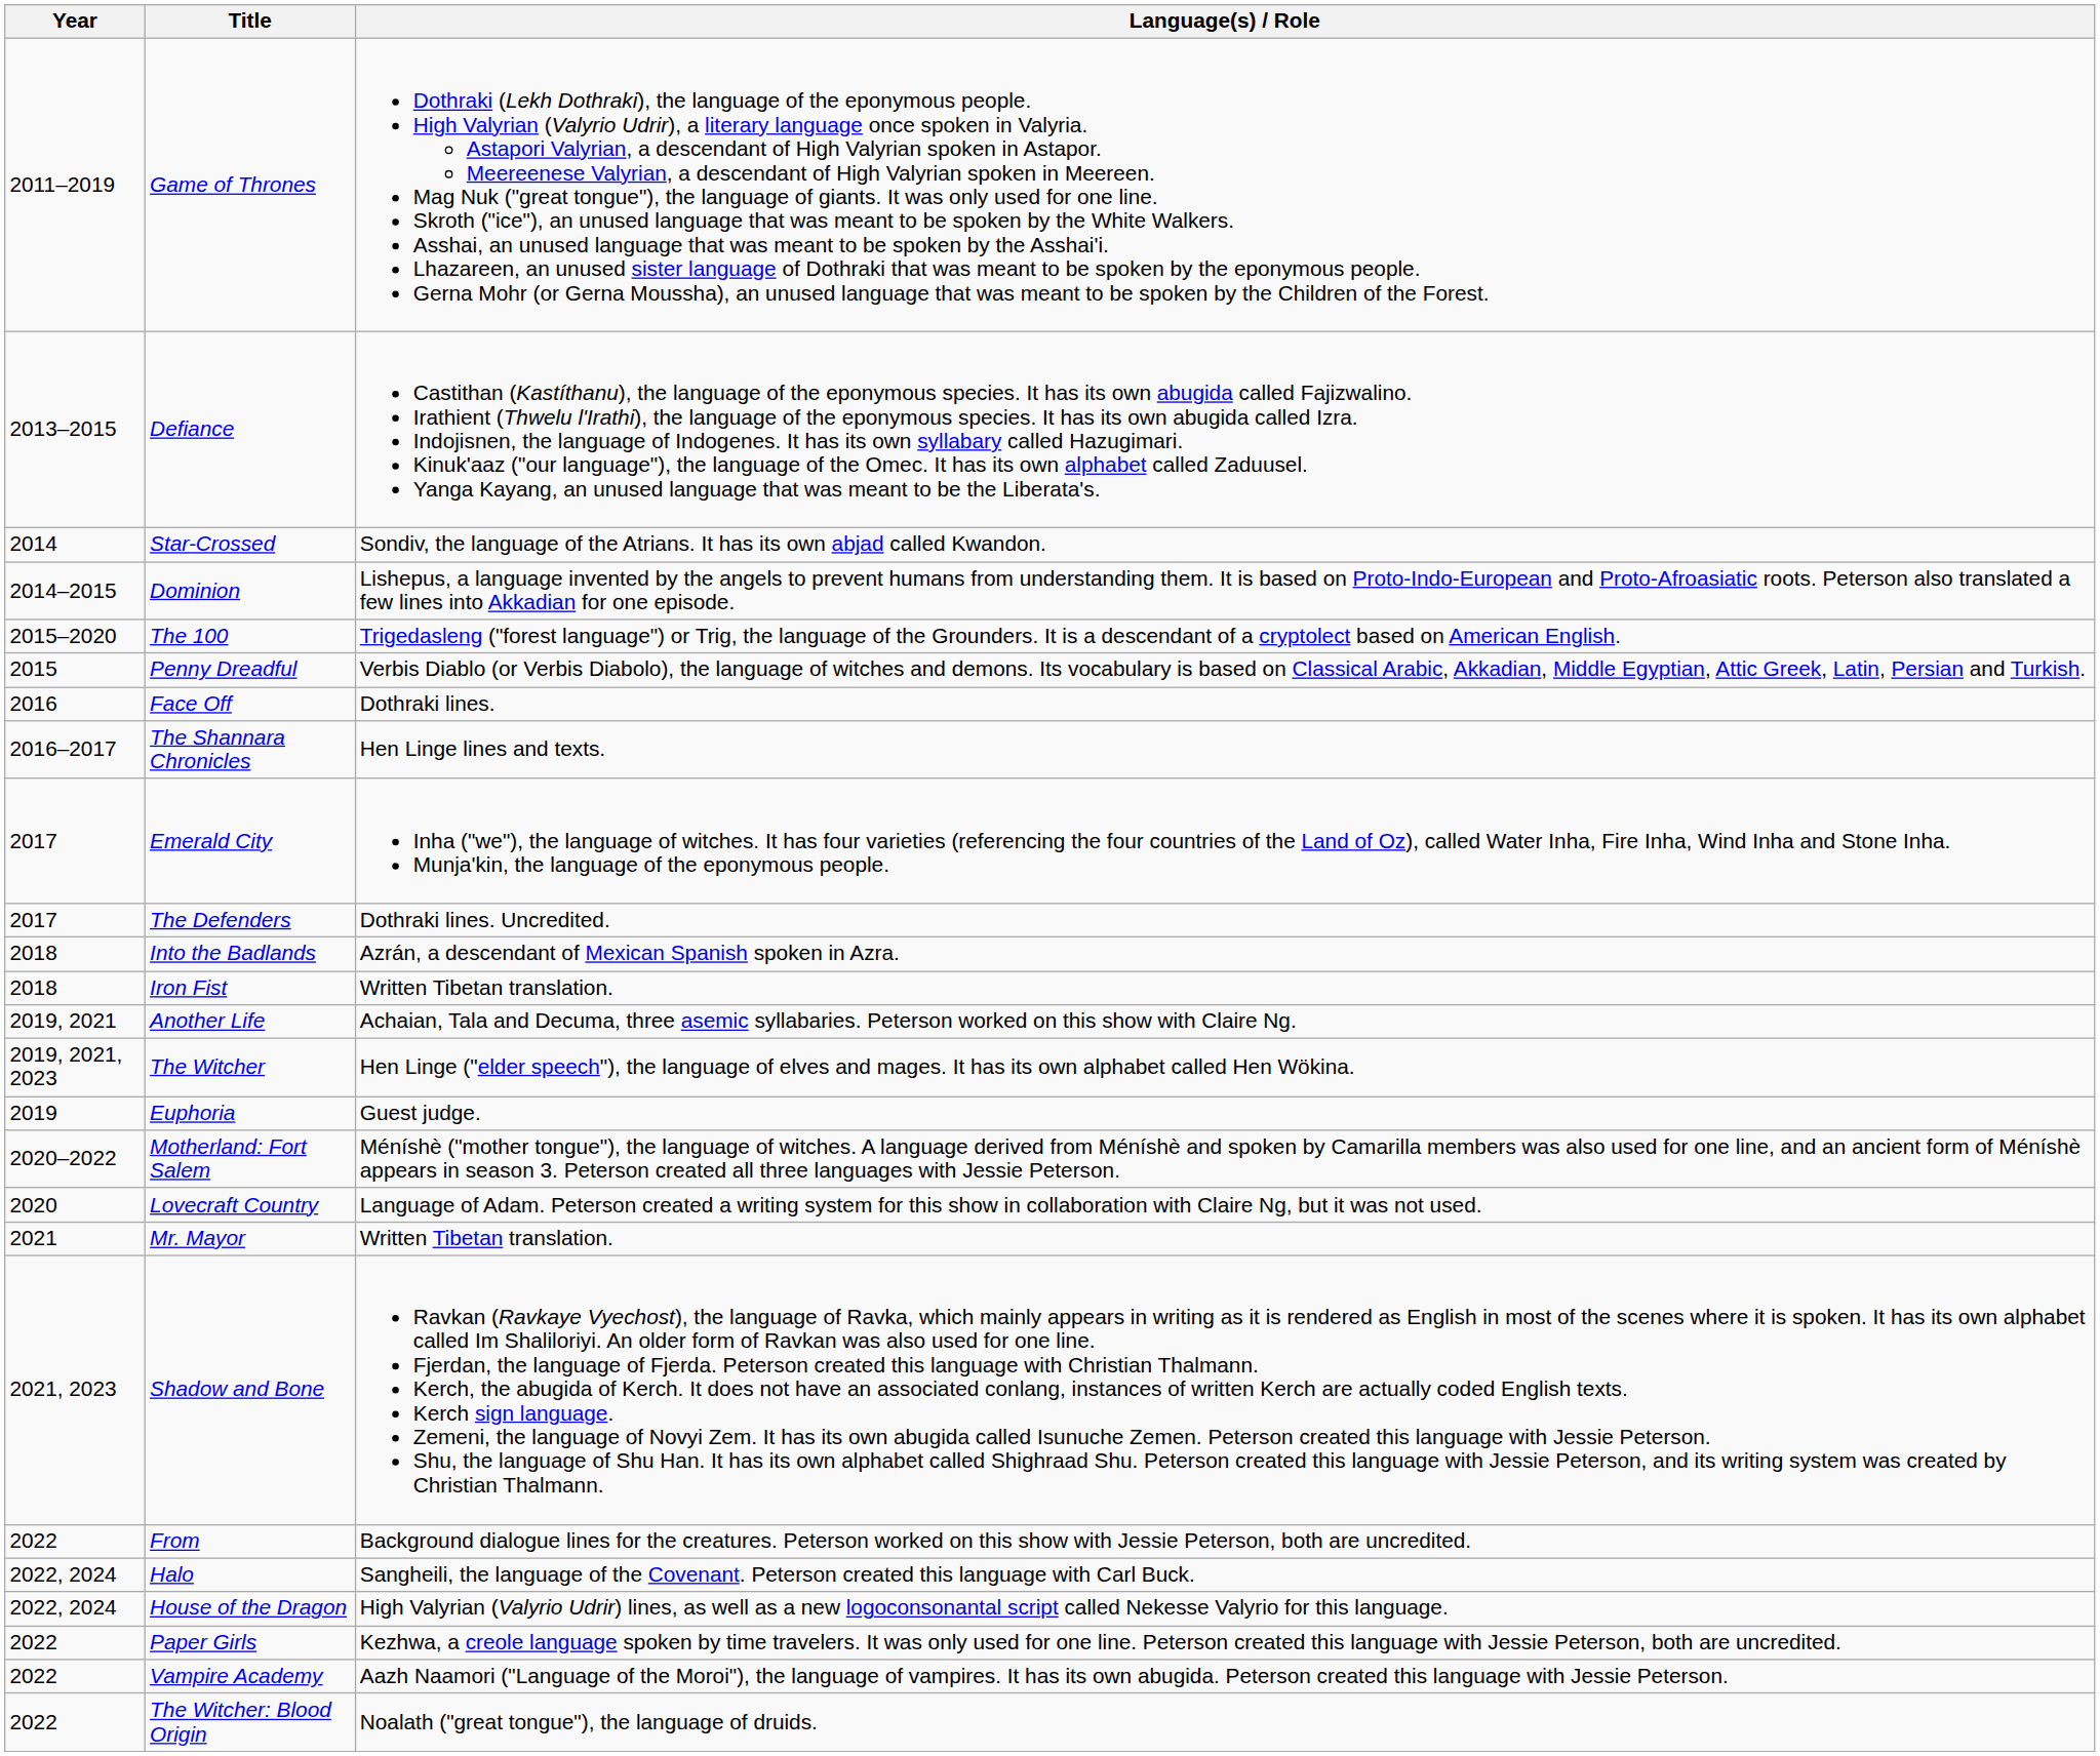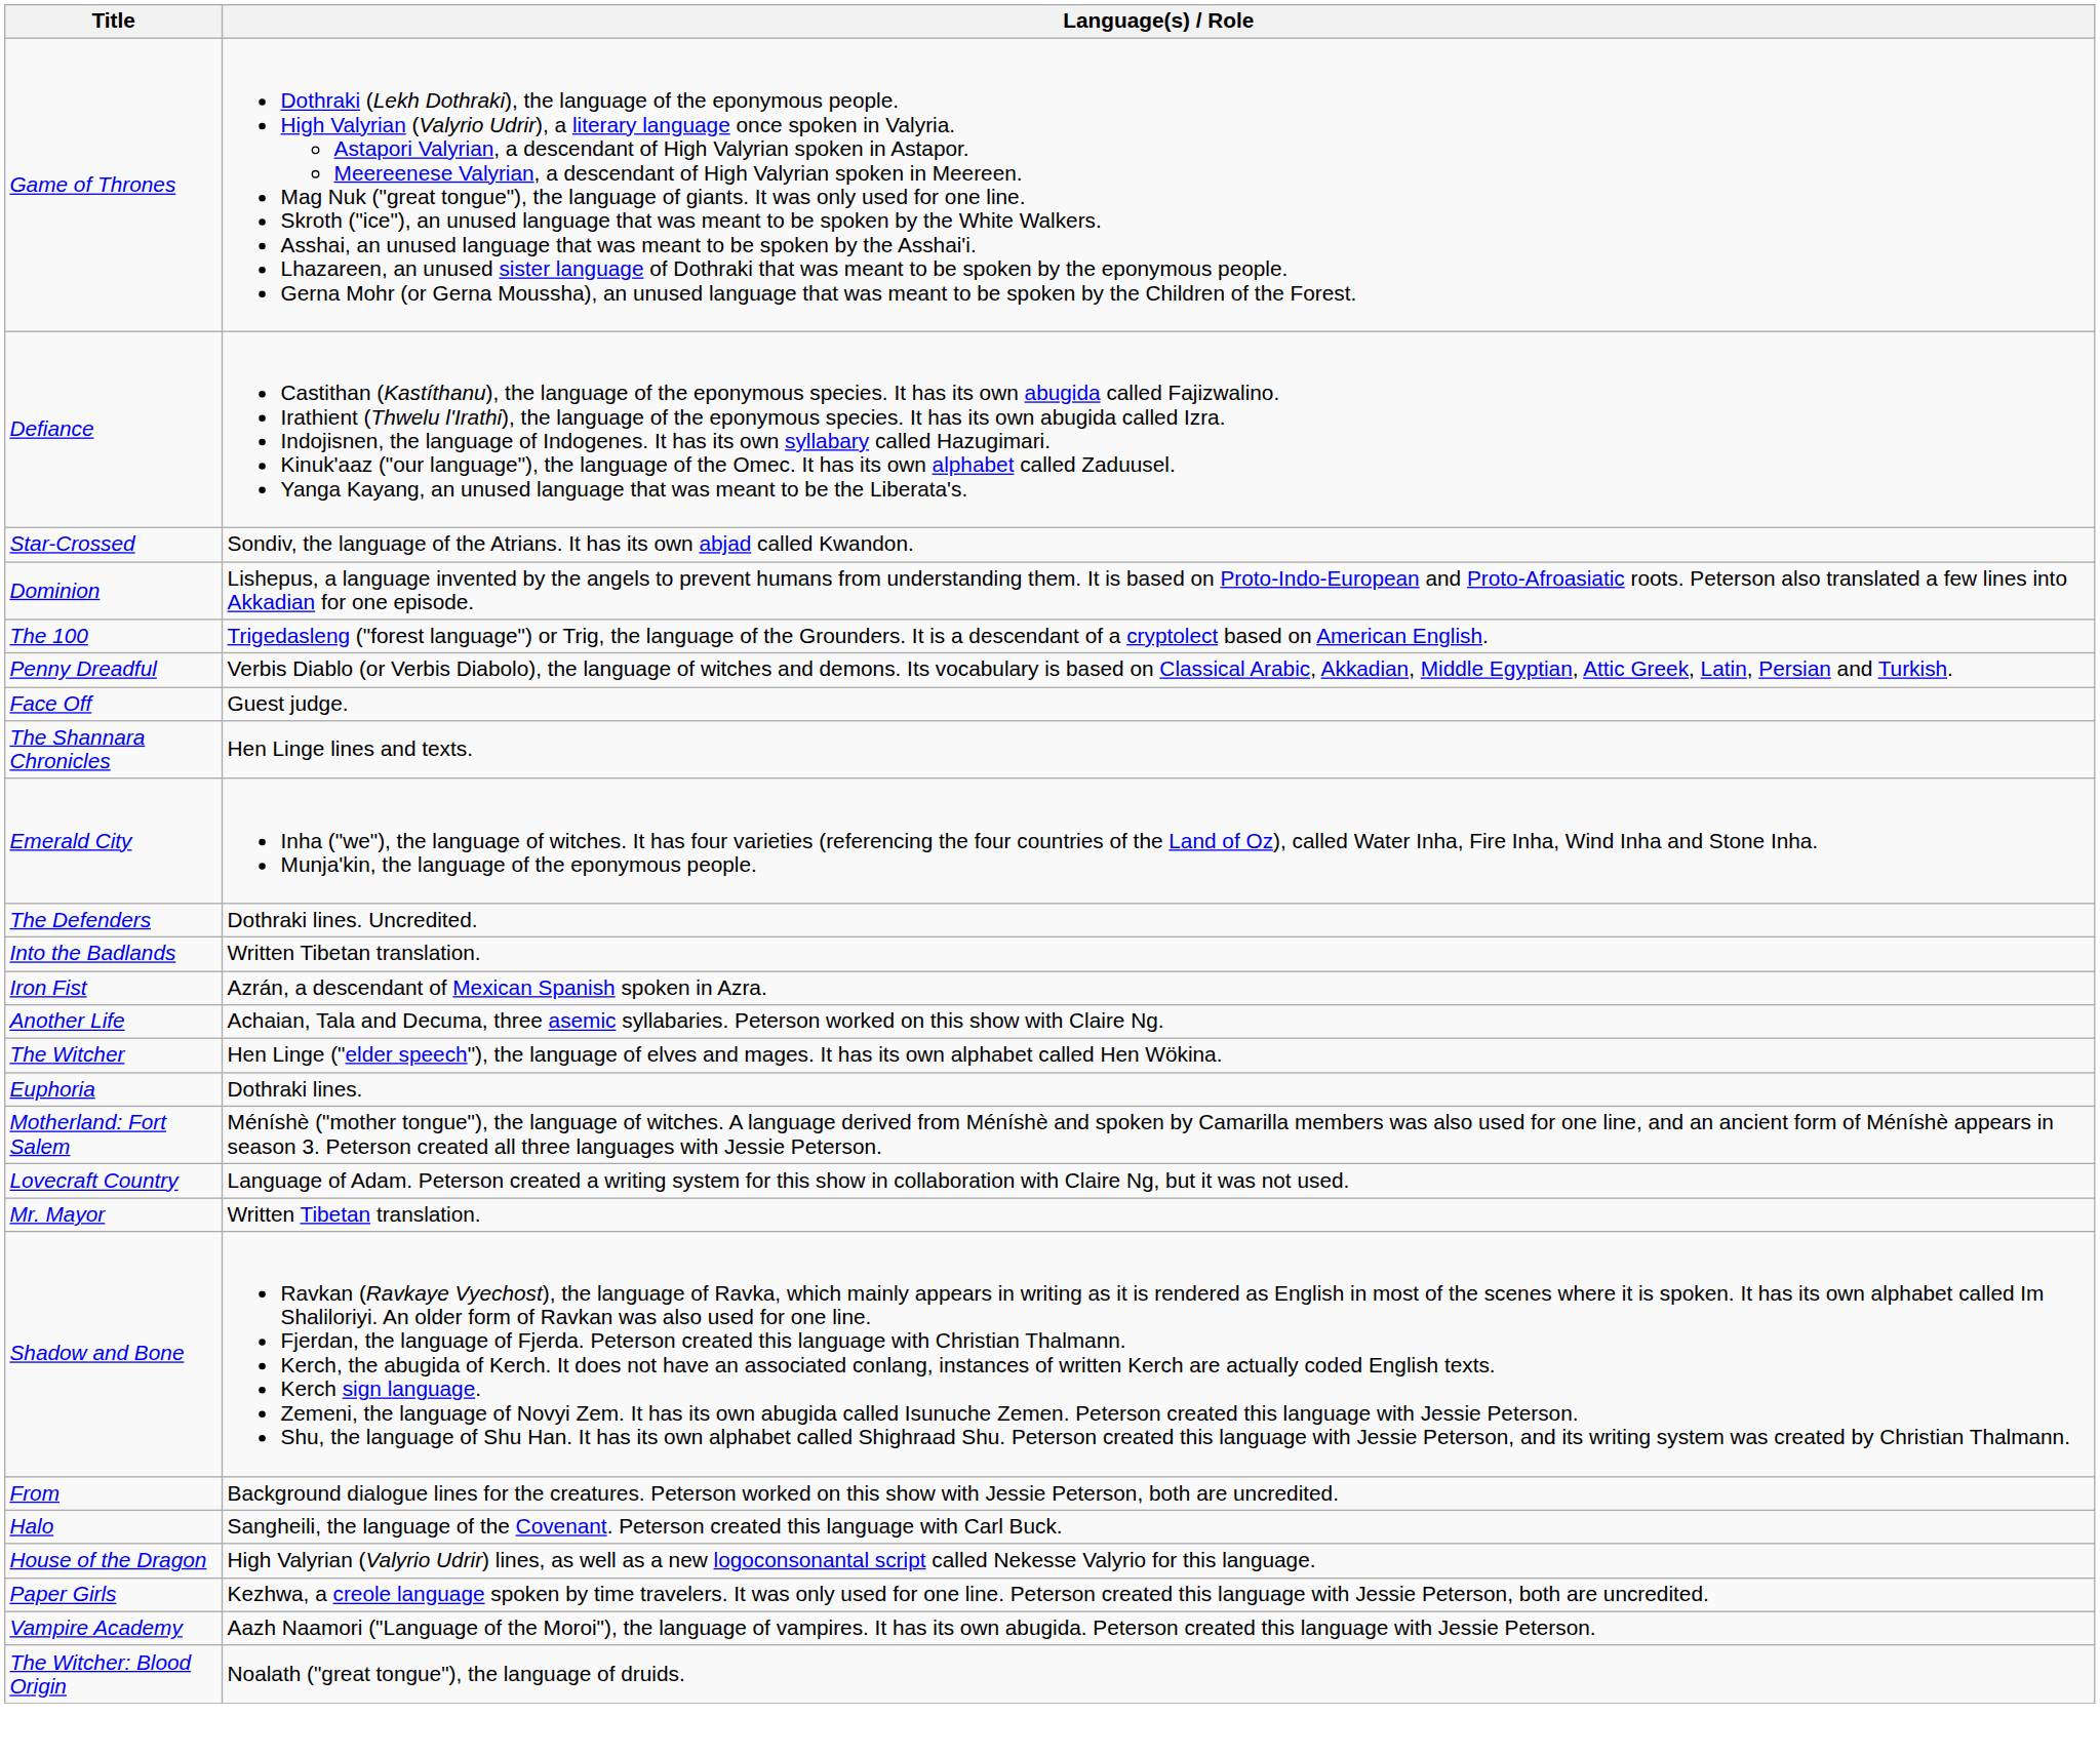- column: Year | 2011–2019 | 2013–2015 | 2014 | 2014–2015 | 2015–2020 | 2015 | 2016 | 2016–2017 | 2017 | 2017 | 2018 | 2018 | 2019, 2021 | 2019, 2021, 2023 | 2019 | 2020–2022 | 2020 | 2021 | 2021, 2023 | 2022 | 2022, 2024 | 2022, 2024 | 2022 | 2022 | 2022
Face Off | Language(s) / Role: Dothraki lines. -> Guest judge.
Into the Badlands | Language(s) / Role: Azrán, a descendant of Mexican Spanish spoken in Azra. -> Written Tibetan translation.
Iron Fist | Language(s) / Role: Written Tibetan translation. -> Azrán, a descendant of Mexican Spanish spoken in Azra.
Euphoria | Language(s) / Role: Guest judge. -> Dothraki lines.
